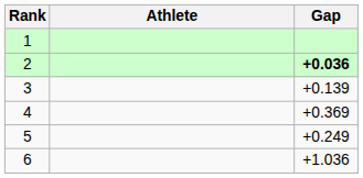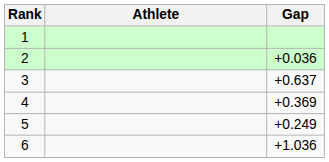2 | Gap: bold -> normal
3 | Gap: +0.139 -> +0.637
